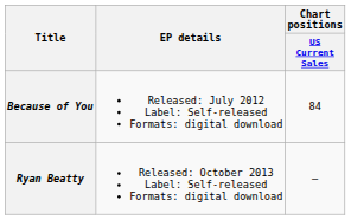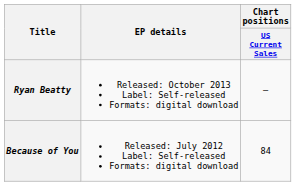rows swapped: Because of You <-> Ryan Beatty
